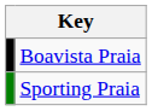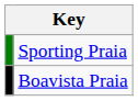rows swapped: Sporting Praia <-> Boavista Praia
